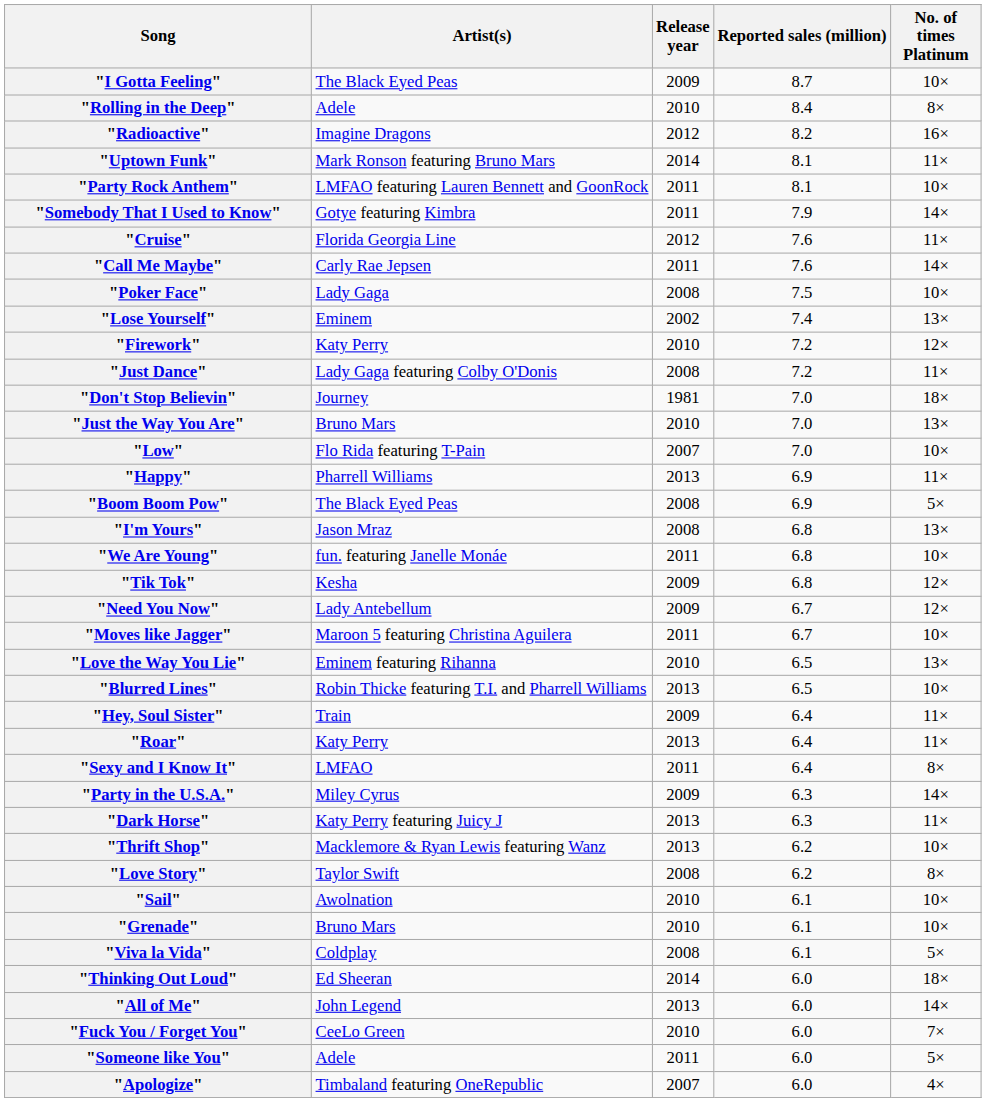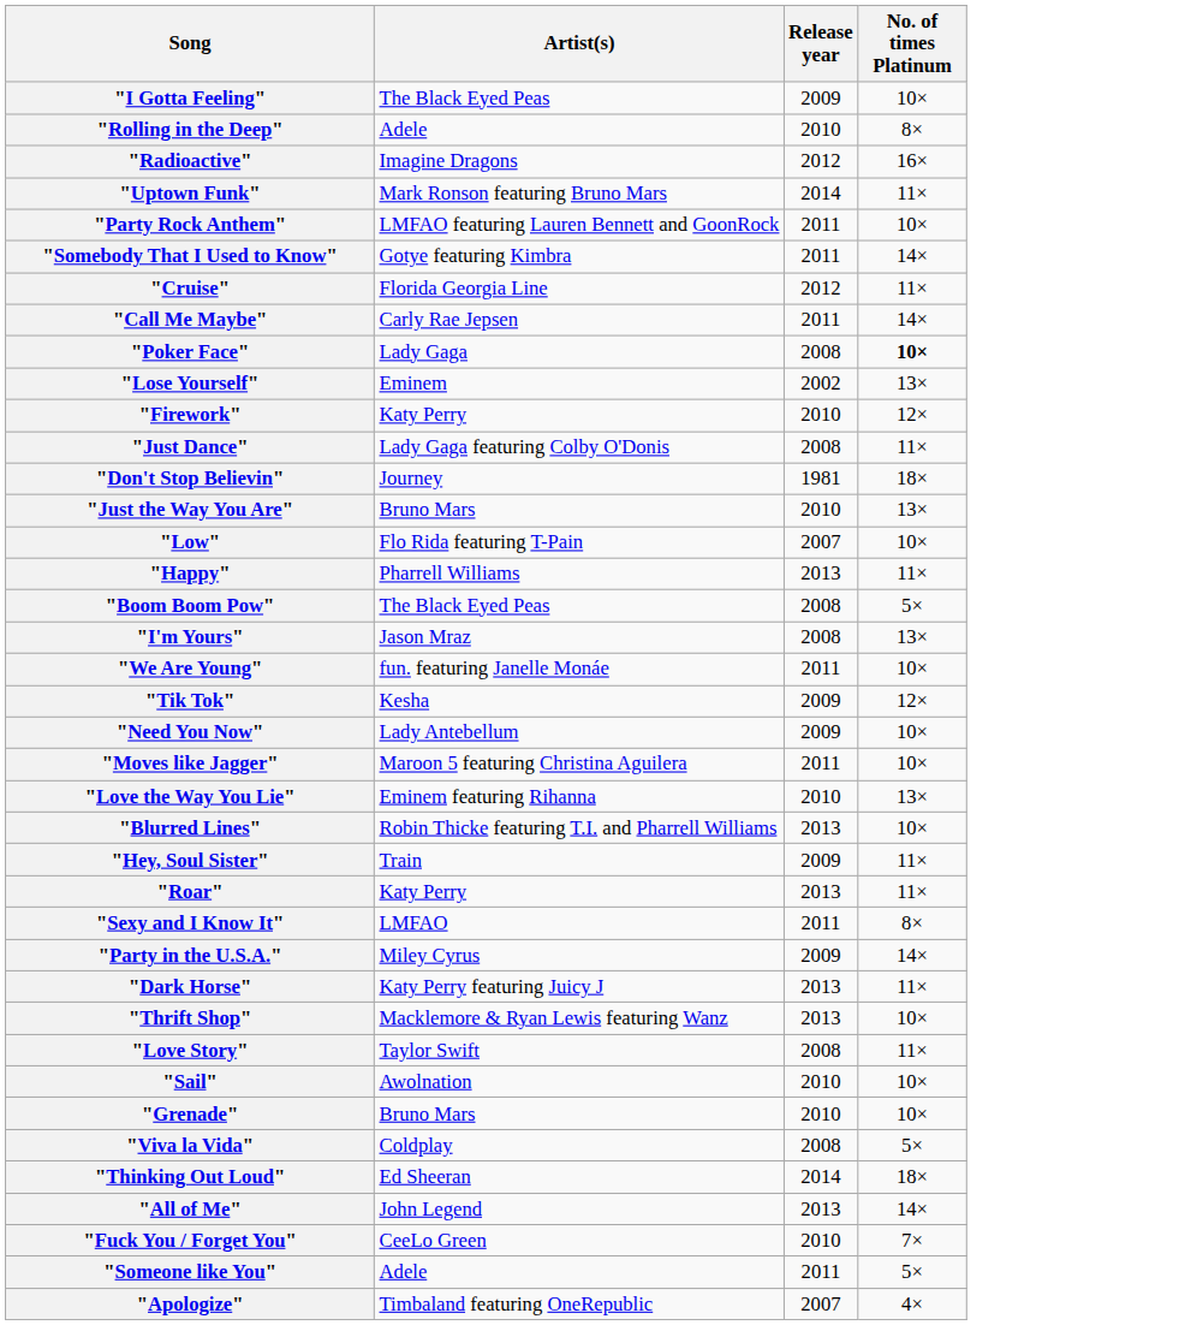- column: Reported sales (million) | 8.7 | 8.4 | 8.2 | 8.1 | 8.1 | 7.9 | 7.6 | 7.6 | 7.5 | 7.4 | 7.2 | 7.2 | 7.0 | 7.0 | 7.0 | 6.9 | 6.9 | 6.8 | 6.8 | 6.8 | 6.7 | 6.7 | 6.5 | 6.5 | 6.4 | 6.4 | 6.4 | 6.3 | 6.3 | 6.2 | 6.2 | 6.1 | 6.1 | 6.1 | 6.0 | 6.0 | 6.0 | 6.0 | 6.0
"Poker Face" | No. of times Platinum: normal -> bold
"Need You Now" | No. of times Platinum: 12× -> 10×
"Love Story" | No. of times Platinum: 8× -> 11×
